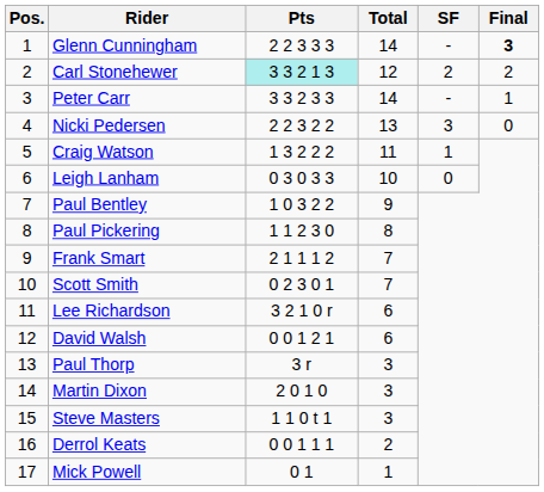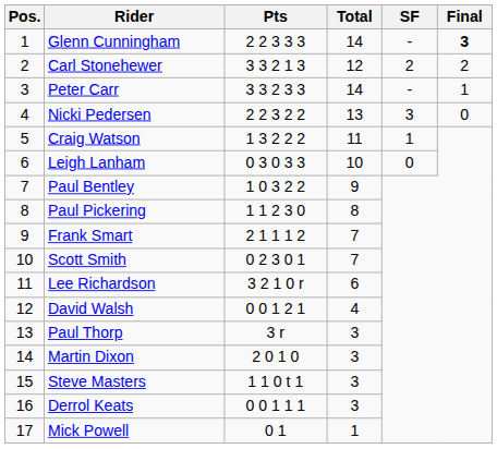Carl Stonehewer | Pts: paleturquoise background -> no background
David Walsh | Total: 6 -> 4
Derrol Keats | Total: 2 -> 3
